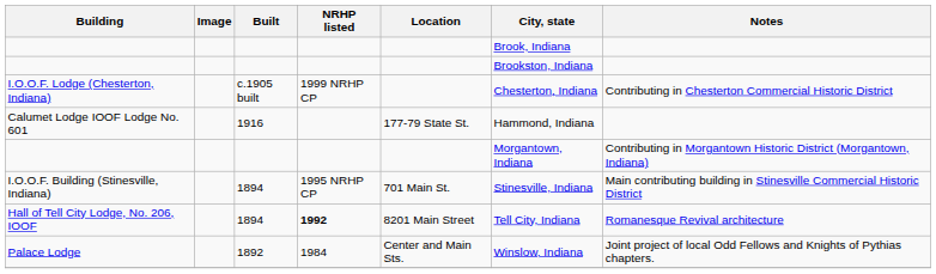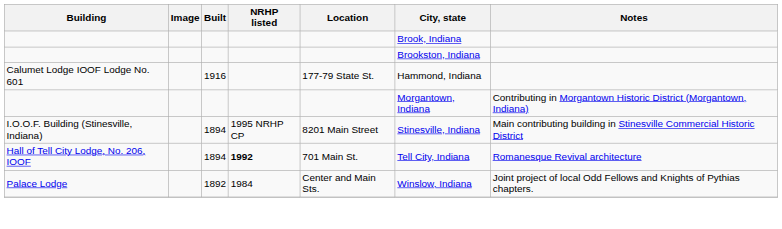- row: I.O.O.F. Lodge (Chesterton, Indiana) | c.1905 built | 1999 NRHP CP | Chesterton, Indiana | Contributing in Chesterton Commercial Historic District
I.O.O.F. Building (Stinesville, Indiana) | Location: 701 Main St. -> 8201 Main Street
Hall of Tell City Lodge, No. 206, IOOF | Location: 8201 Main Street -> 701 Main St.
